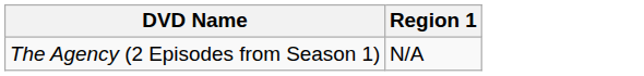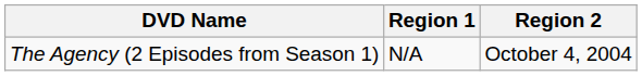+ column: Region 2 | October 4, 2004
